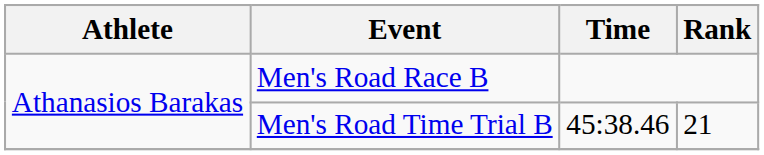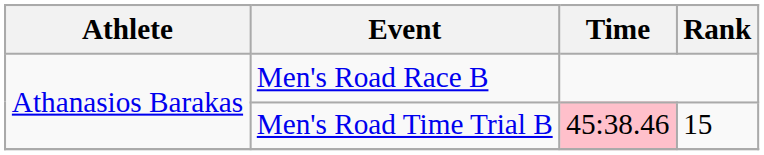Men's Road Time Trial B | Time: no background -> pink background
Men's Road Time Trial B | Rank: 21 -> 15
